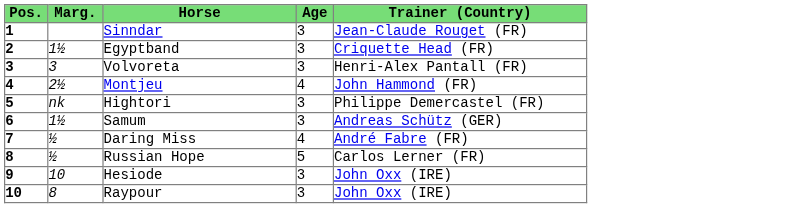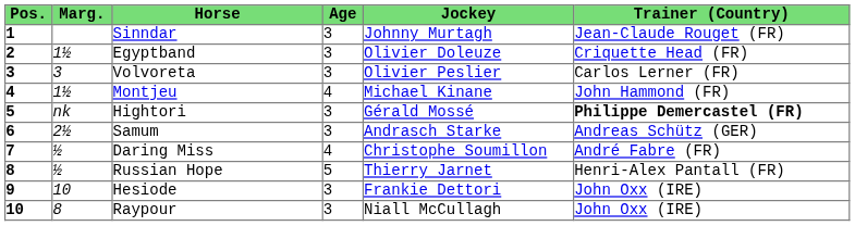+ column: Jockey | Johnny Murtagh | Olivier Doleuze | Olivier Peslier | Michael Kinane | Gérald Mossé | Andrasch Starke | Christophe Soumillon | Thierry Jarnet | Frankie Dettori | Niall McCullagh
Volvoreta | Trainer (Country): Henri-Alex Pantall (FR) -> Carlos Lerner (FR)
Montjeu | Marg.: 2½ -> 1½
Hightori | Trainer (Country): normal -> bold
Samum | Marg.: 1½ -> 2½
Russian Hope | Trainer (Country): Carlos Lerner (FR) -> Henri-Alex Pantall (FR)
